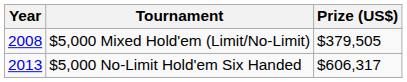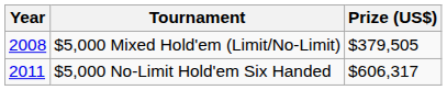$5,000 No-Limit Hold'em Six Handed | Year: 2013 -> 2011
